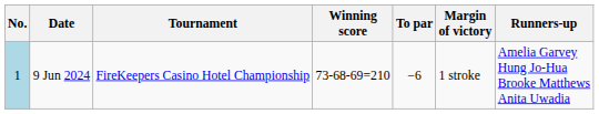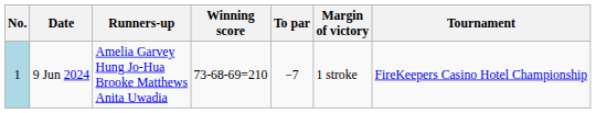columns swapped: Tournament <-> Runners-up
9 Jun 2024 | To par: −6 -> −7
